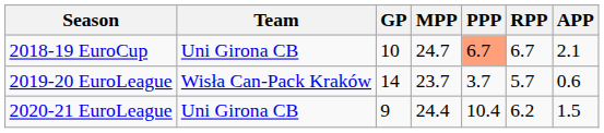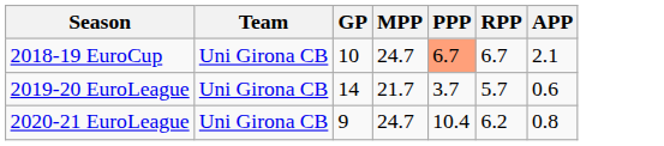2019-20 EuroLeague | Team: Wisła Can-Pack Kraków -> Uni Girona CB
2019-20 EuroLeague | MPP: 23.7 -> 21.7
2020-21 EuroLeague | MPP: 24.4 -> 24.7
2020-21 EuroLeague | APP: 1.5 -> 0.8
